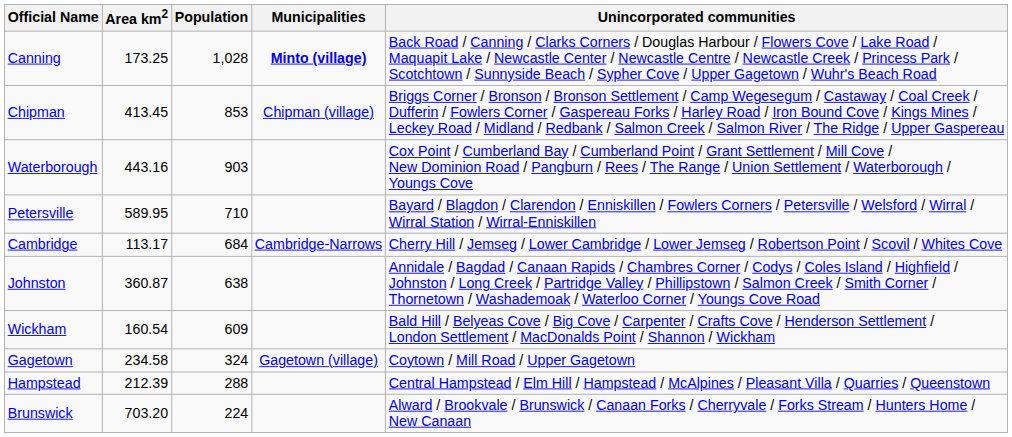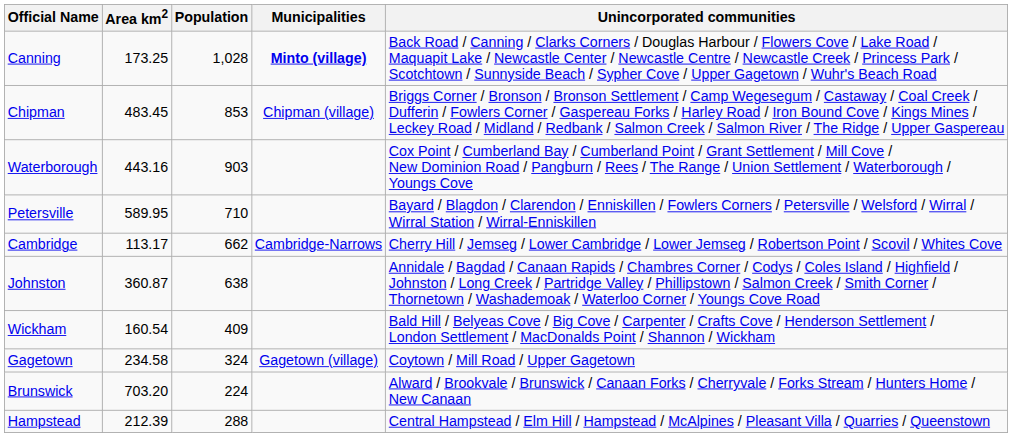Chipman | Area km2: 413.45 -> 483.45
Cambridge | Population: 684 -> 662
Wickham | Population: 609 -> 409
rows swapped: Hampstead <-> Brunswick
